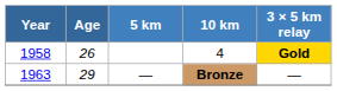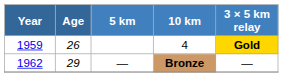4 | Year: 1958 -> 1959
Bronze | Year: 1963 -> 1962
